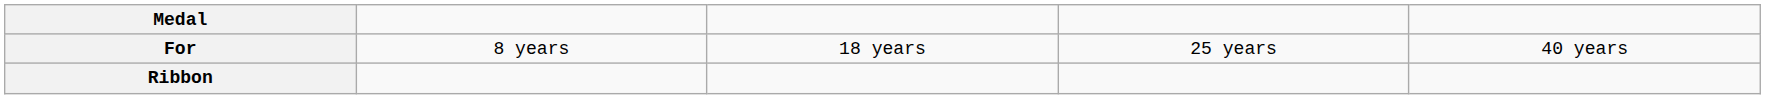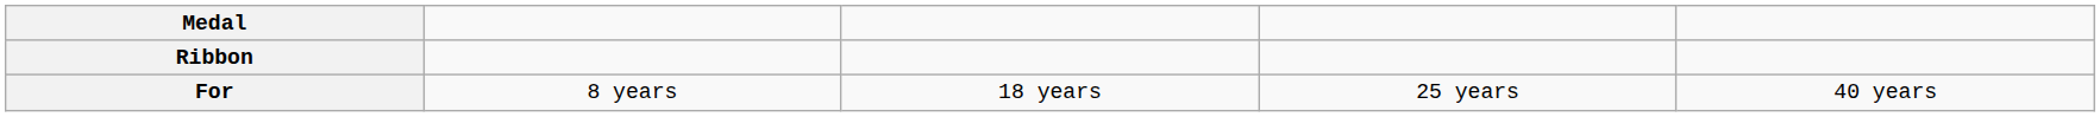rows swapped: Ribbon <-> For
